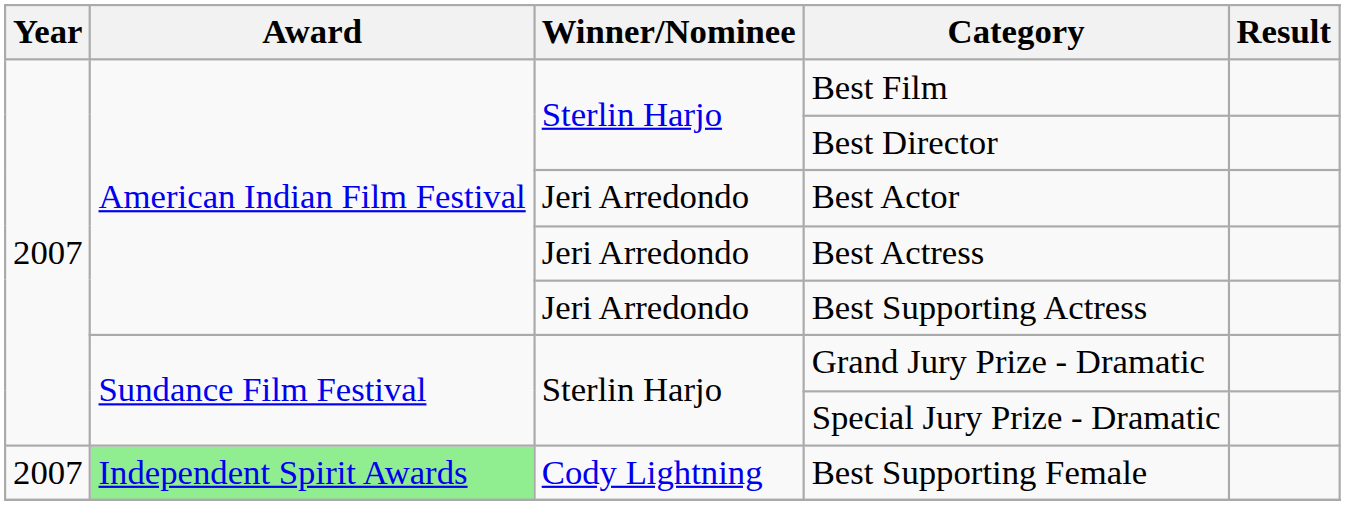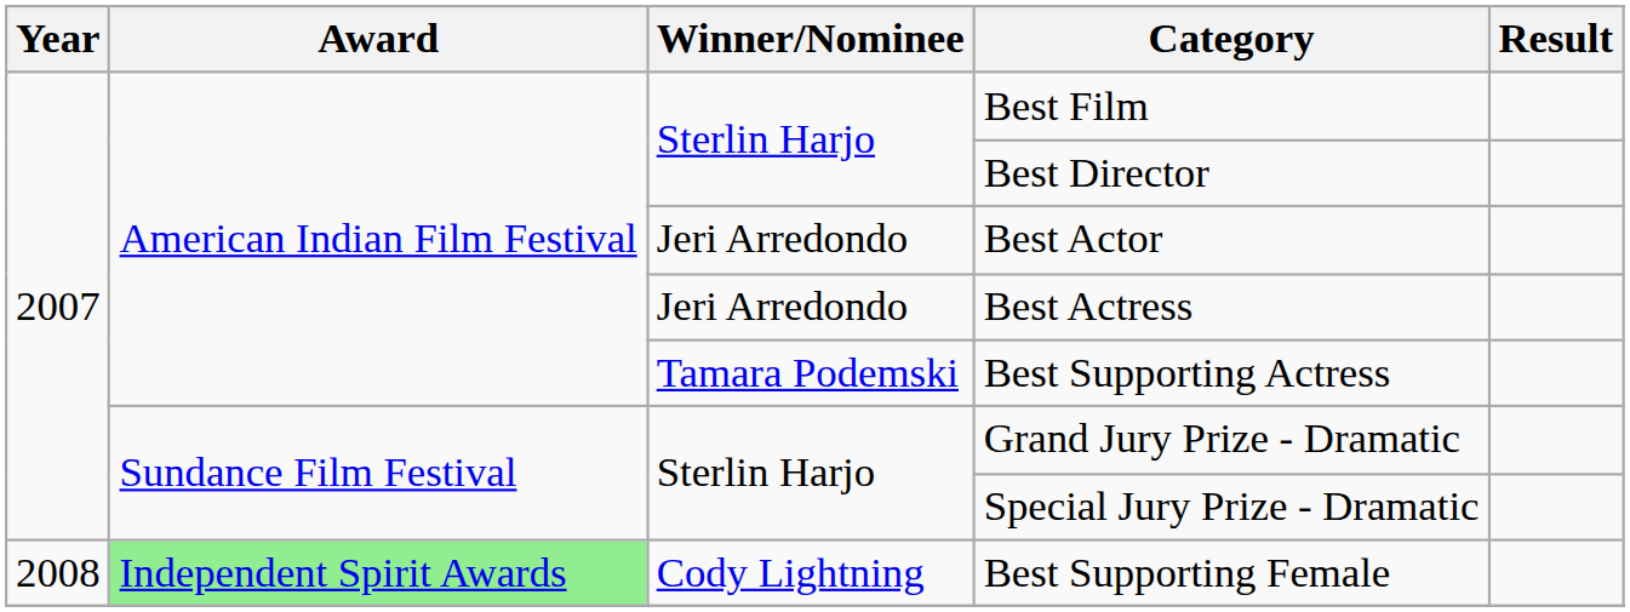Best Supporting Actress | Winner/Nominee: Jeri Arredondo -> Tamara Podemski
Best Supporting Female | Year: 2007 -> 2008
